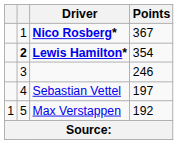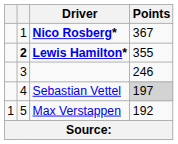Lewis Hamilton* | Points: 354 -> 355
Sebastian Vettel | Points: no background -> lightgrey background
